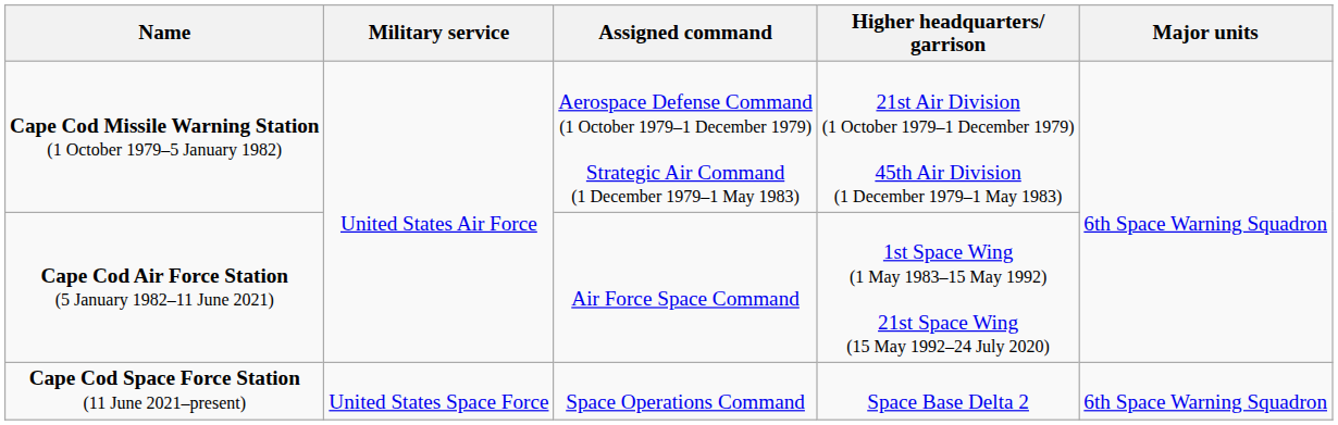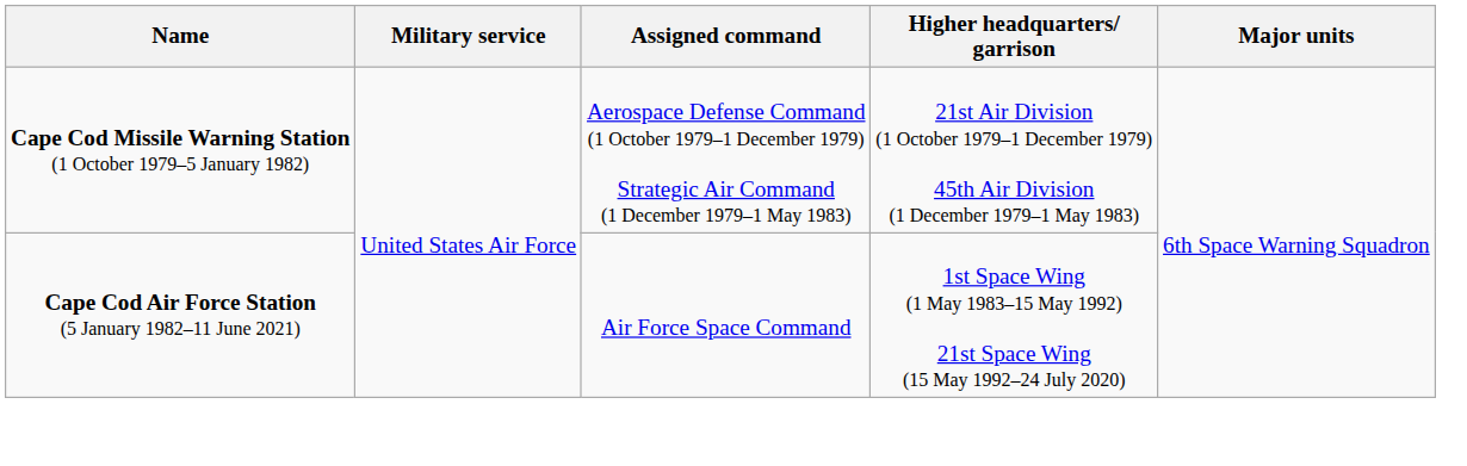- row: Cape Cod Space Force Station (11 June 2021–present) | United States Space Force | Space Operations Command | Space Base Delta 2 | 6th Space Warning Squadron
